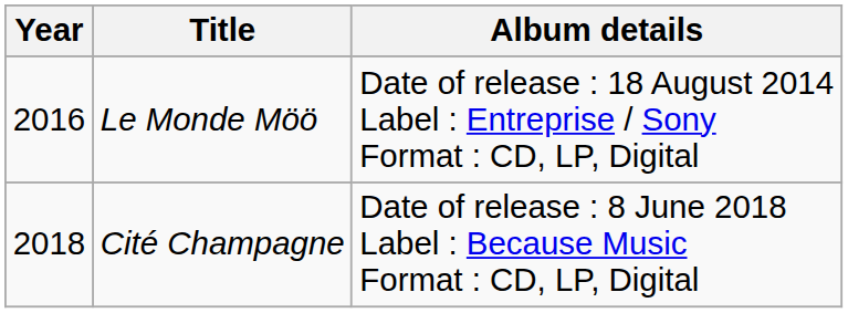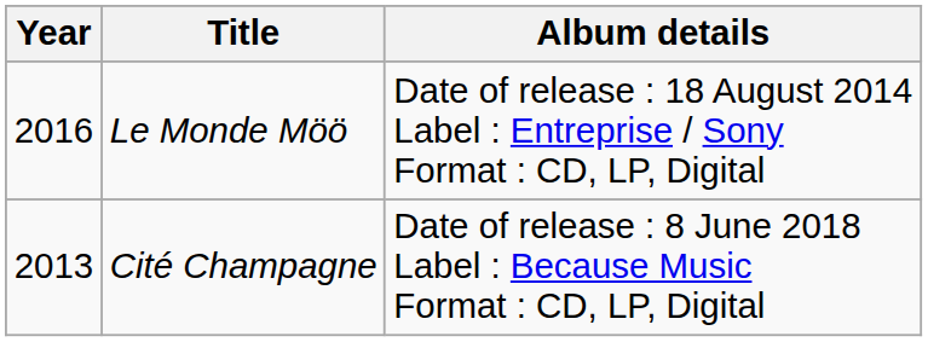Cité Champagne | Year: 2018 -> 2013
